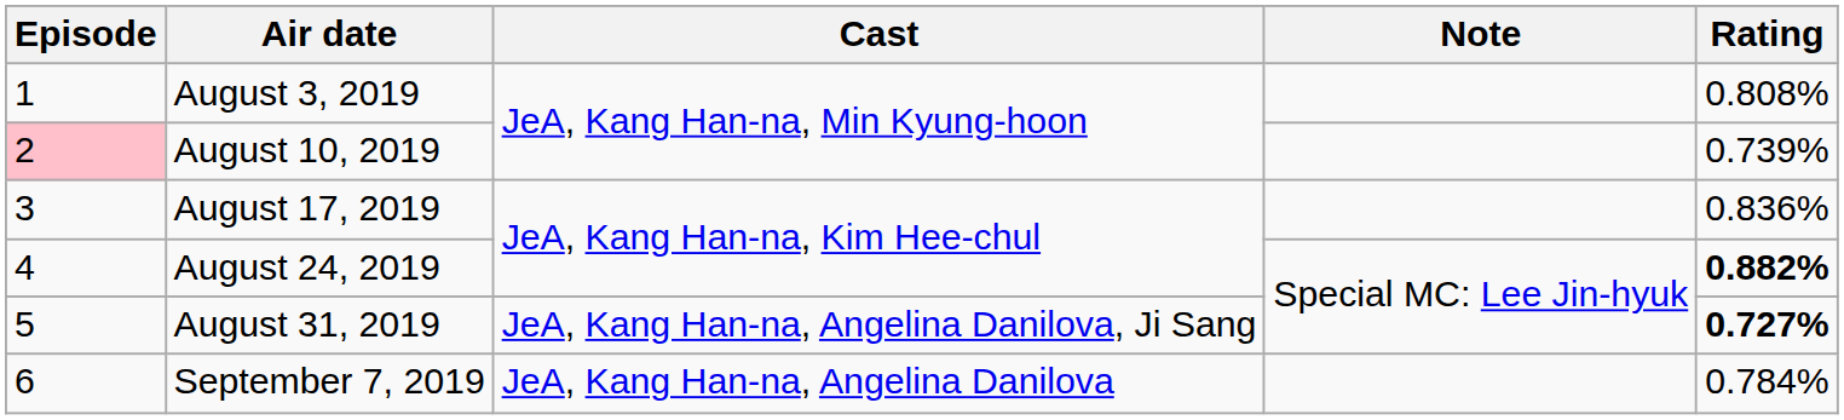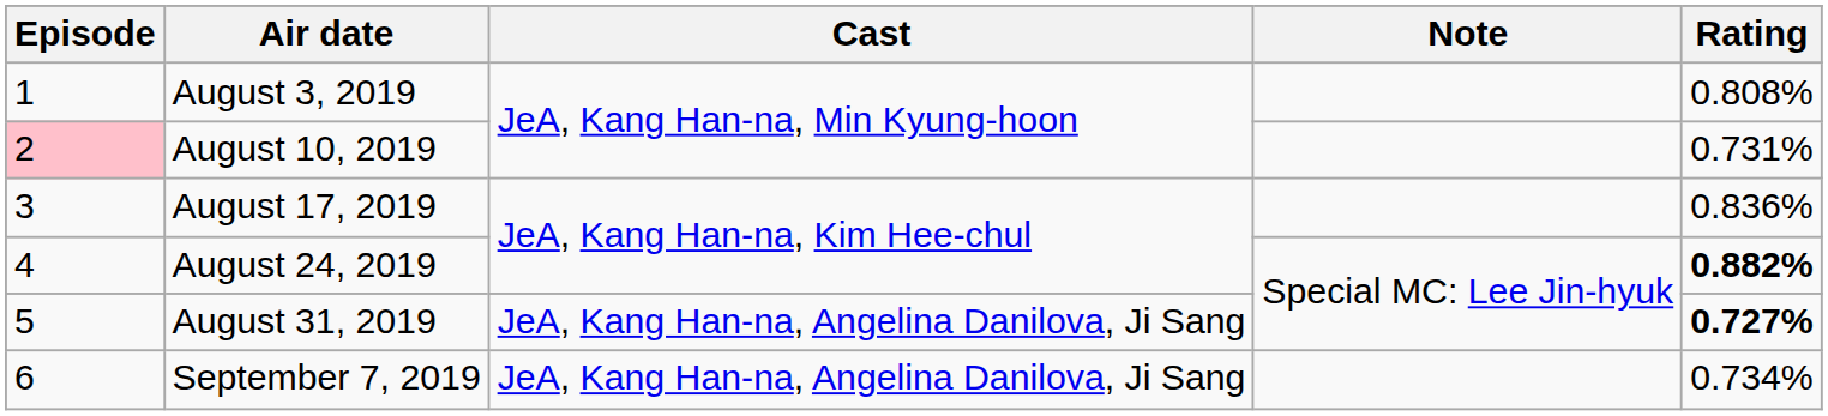August 10, 2019 | Rating: 0.739% -> 0.731%
September 7, 2019 | Cast: JeA, Kang Han-na, Angelina Danilova -> JeA, Kang Han-na, Angelina Danilova, Ji Sang
September 7, 2019 | Rating: 0.784% -> 0.734%
